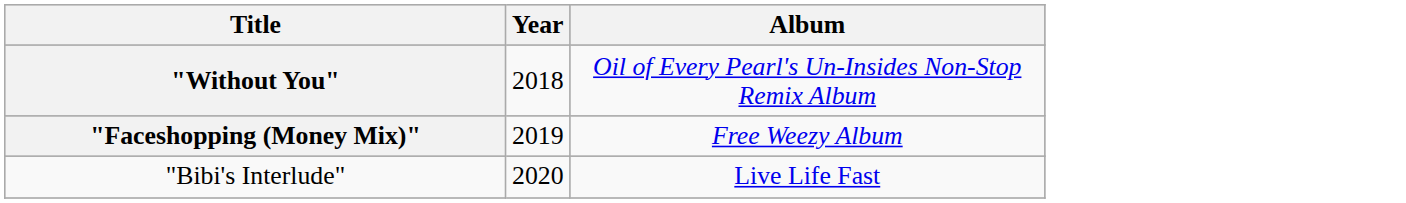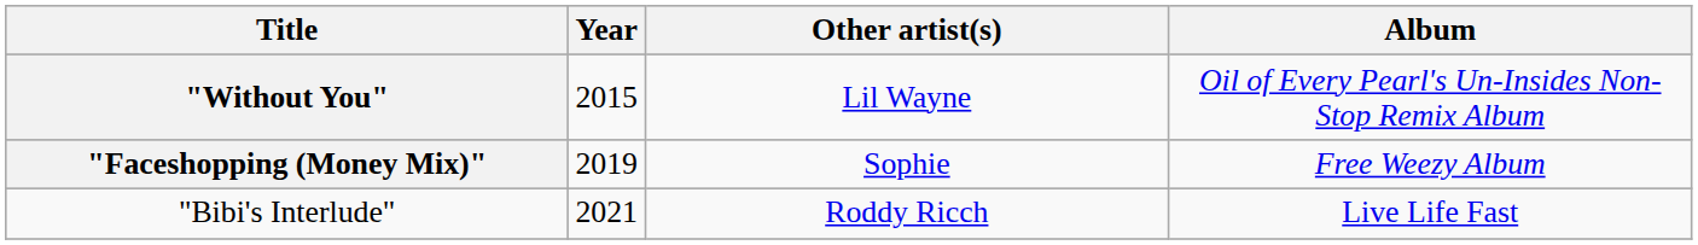+ column: Other artist(s) | Lil Wayne | Sophie | Roddy Ricch
"Without You" | Year: 2018 -> 2015
"Bibi's Interlude" | Year: 2020 -> 2021
